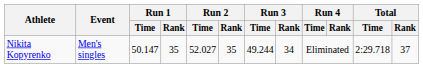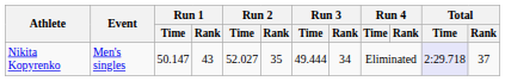Nikita Kopyrenko | Run 1 / Rank: 35 -> 43
Nikita Kopyrenko | Run 3 / Time: 49.244 -> 49.444
Nikita Kopyrenko | Total / Time: no background -> lavender background
